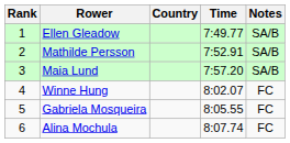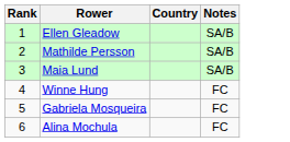- column: Time | 7:49.77 | 7:52.91 | 7:57.20 | 8:02.07 | 8:05.55 | 8:07.74
